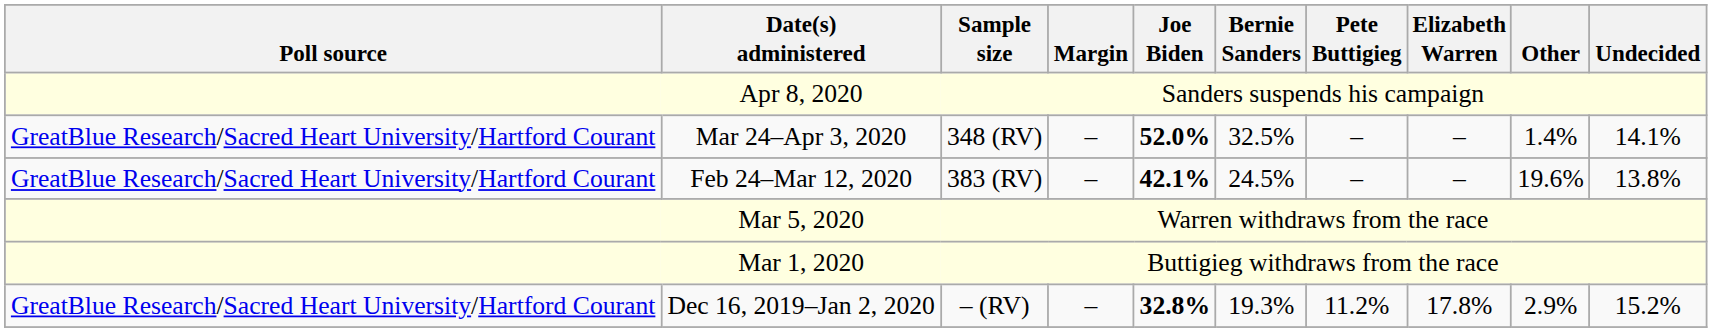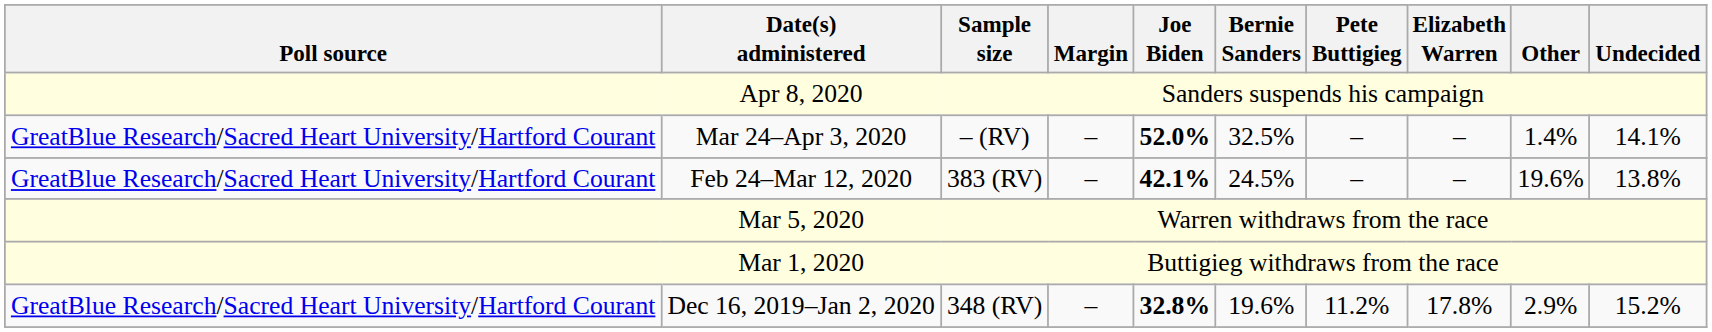Mar 24–Apr 3, 2020 | Sample size: 348 (RV) -> – (RV)
Dec 16, 2019–Jan 2, 2020 | Sample size: – (RV) -> 348 (RV)
Dec 16, 2019–Jan 2, 2020 | Bernie Sanders: 19.3% -> 19.6%
